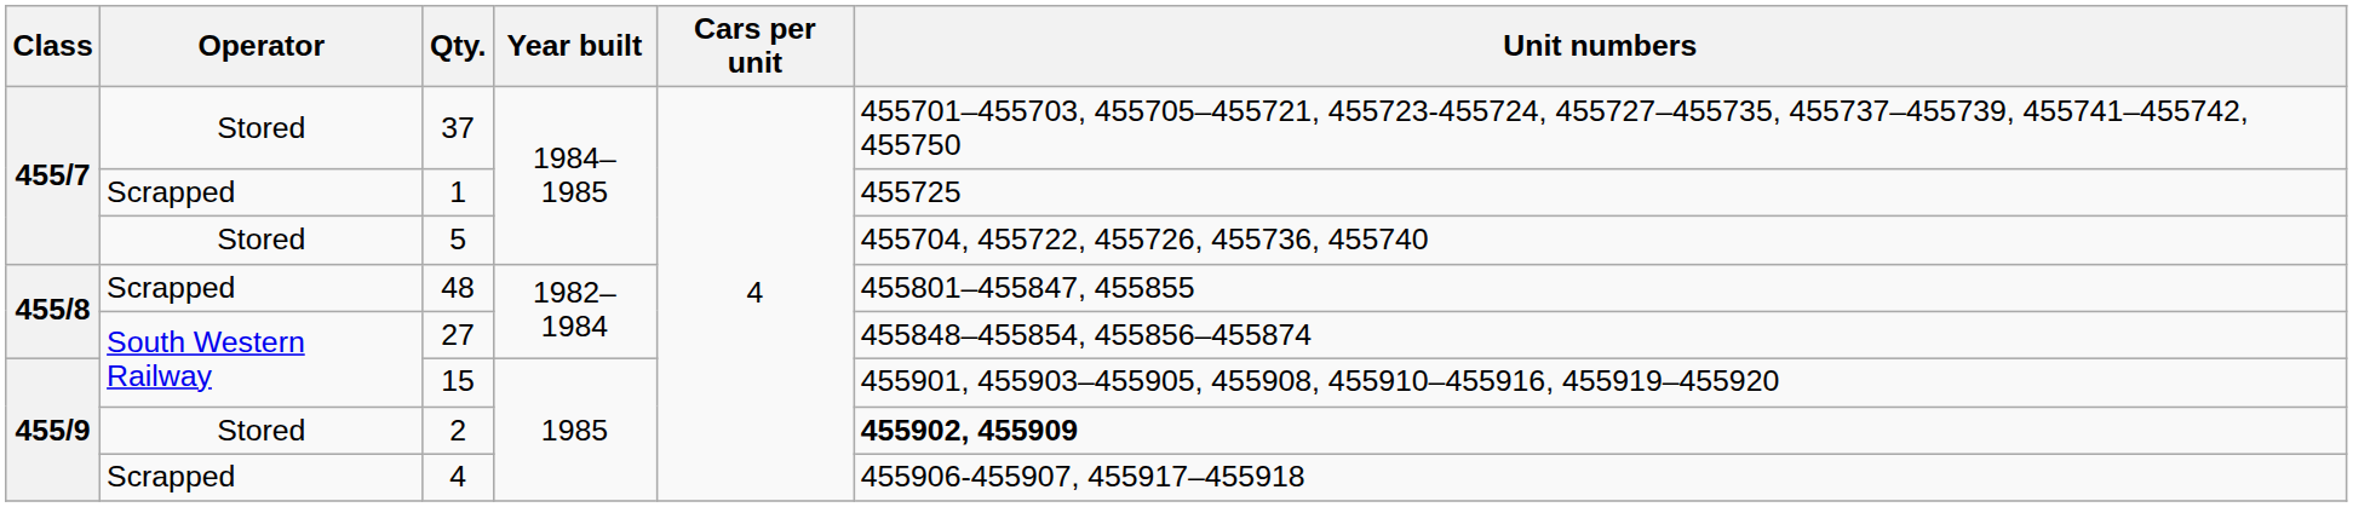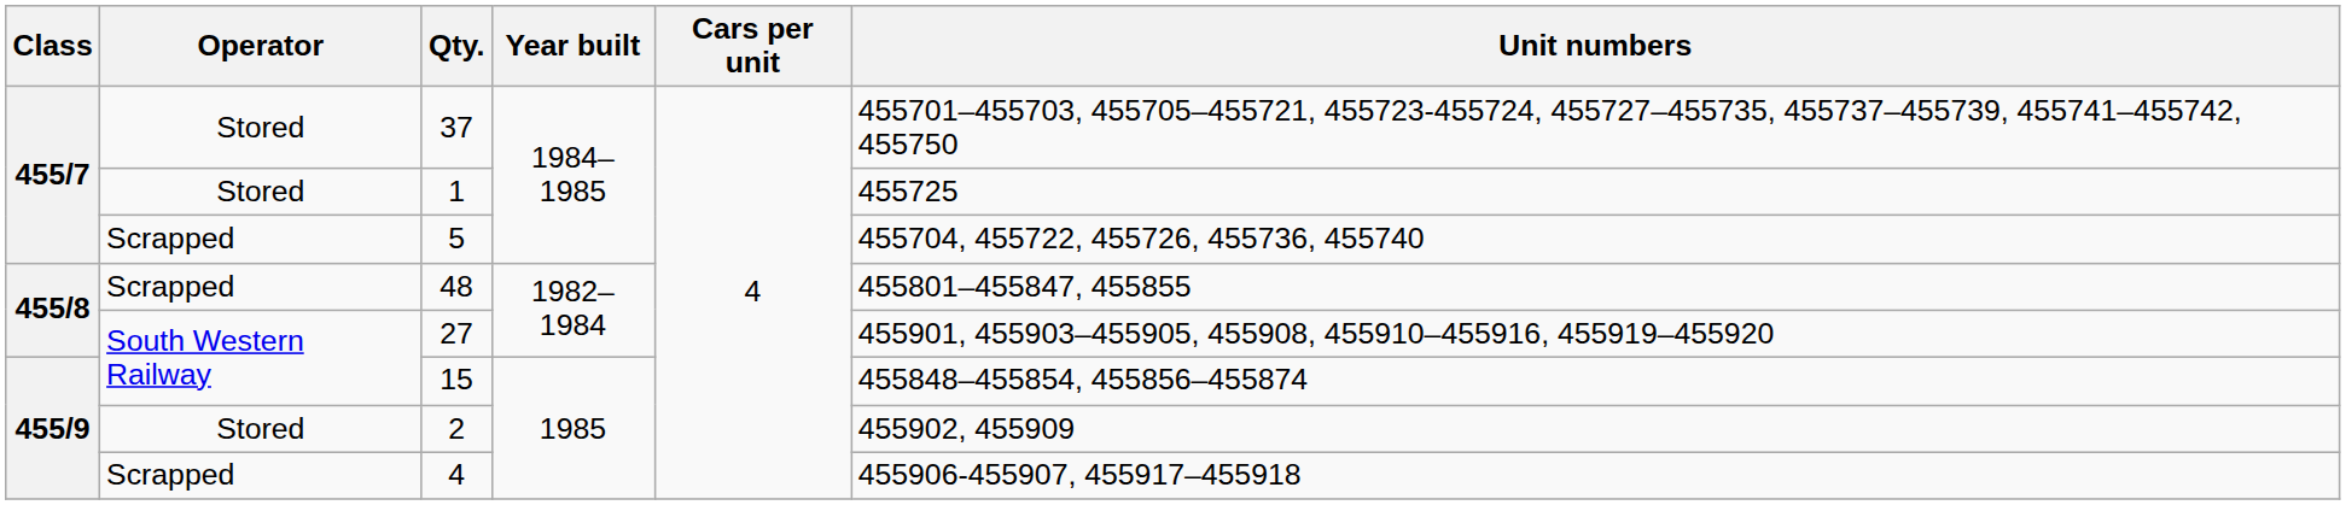1 | Operator: Scrapped -> Stored
5 | Operator: Stored -> Scrapped
27 | Unit numbers: 455848–455854, 455856–455874 -> 455901, 455903–455905, 455908, 455910–455916, 455919–455920
15 | Unit numbers: 455901, 455903–455905, 455908, 455910–455916, 455919–455920 -> 455848–455854, 455856–455874
2 | Unit numbers: bold -> normal
